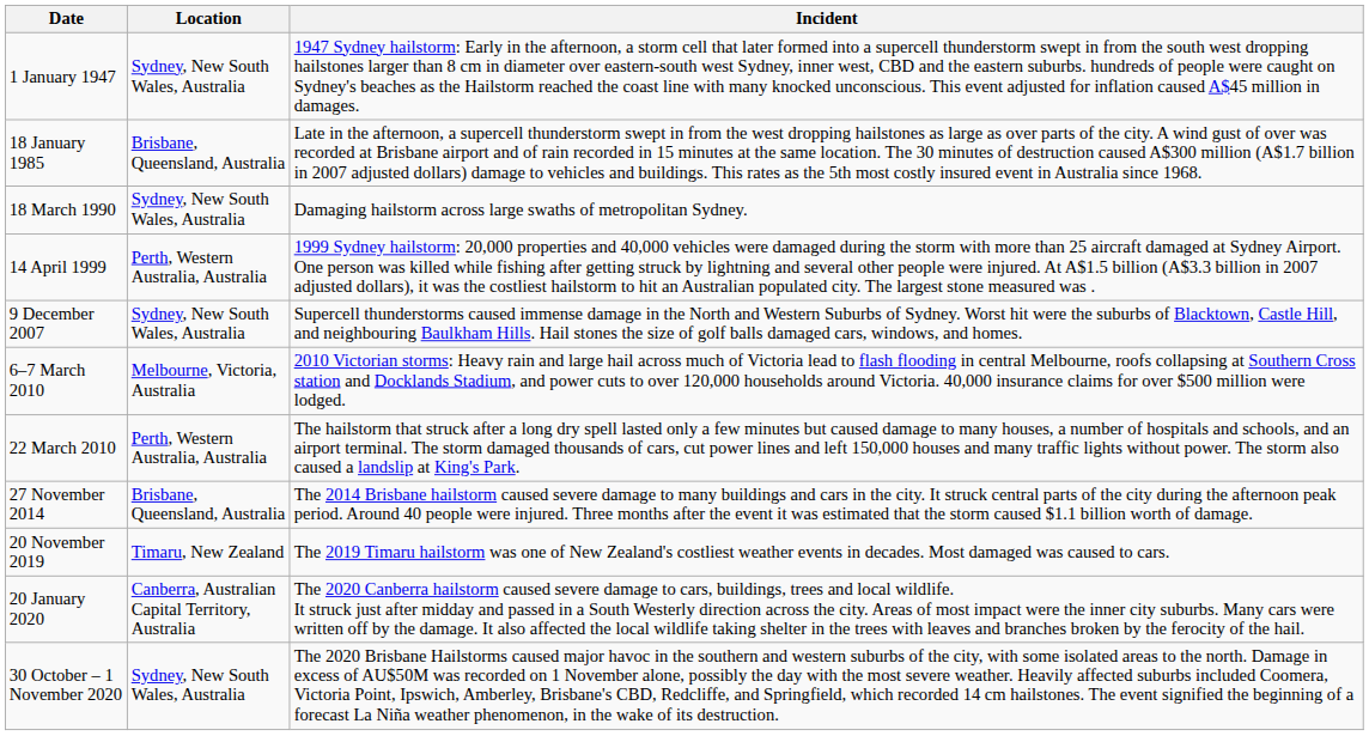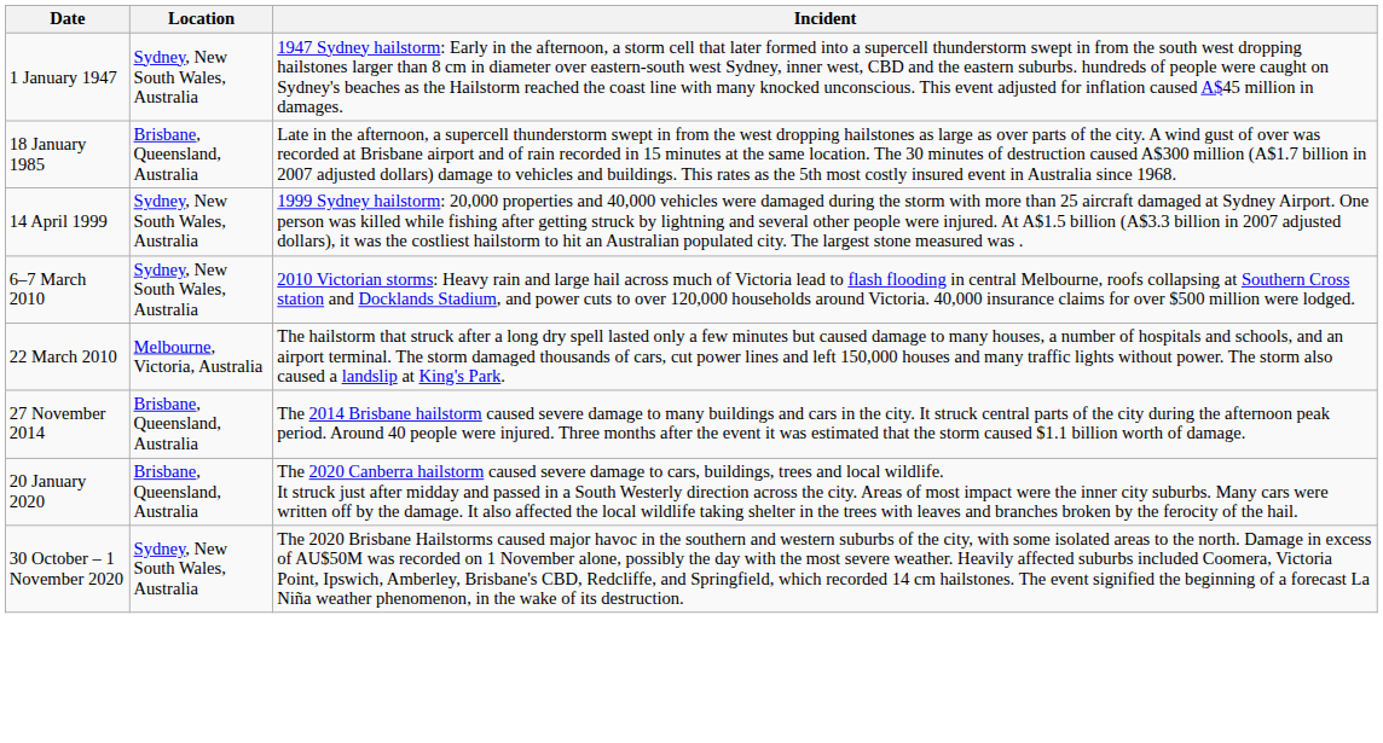- row: 18 March 1990 | Sydney, New South Wales, Australia | Damaging hailstorm across large swaths of metropolitan Sydney.
14 April 1999 | Location: Perth, Western Australia, Australia -> Sydney, New South Wales, Australia
- row: 9 December 2007 | Sydney, New South Wales, Australia | Supercell thunderstorms caused immense damage in the North and Western Suburbs of Sydney. Worst hit were the suburbs of Blacktown, Castle Hill, and neighbouring Baulkham Hills. Hail stones the size of golf balls damaged cars, windows, and homes.
6–7 March 2010 | Location: Melbourne, Victoria, Australia -> Sydney, New South Wales, Australia
22 March 2010 | Location: Perth, Western Australia, Australia -> Melbourne, Victoria, Australia
- row: 20 November 2019 | Timaru, New Zealand | The 2019 Timaru hailstorm was one of New Zealand's costliest weather events in decades. Most damaged was caused to cars.
20 January 2020 | Location: Canberra, Australian Capital Territory, Australia -> Brisbane, Queensland, Australia
